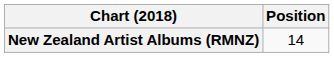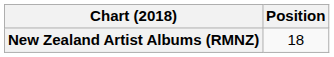New Zealand Artist Albums (RMNZ) | Position: 14 -> 18
